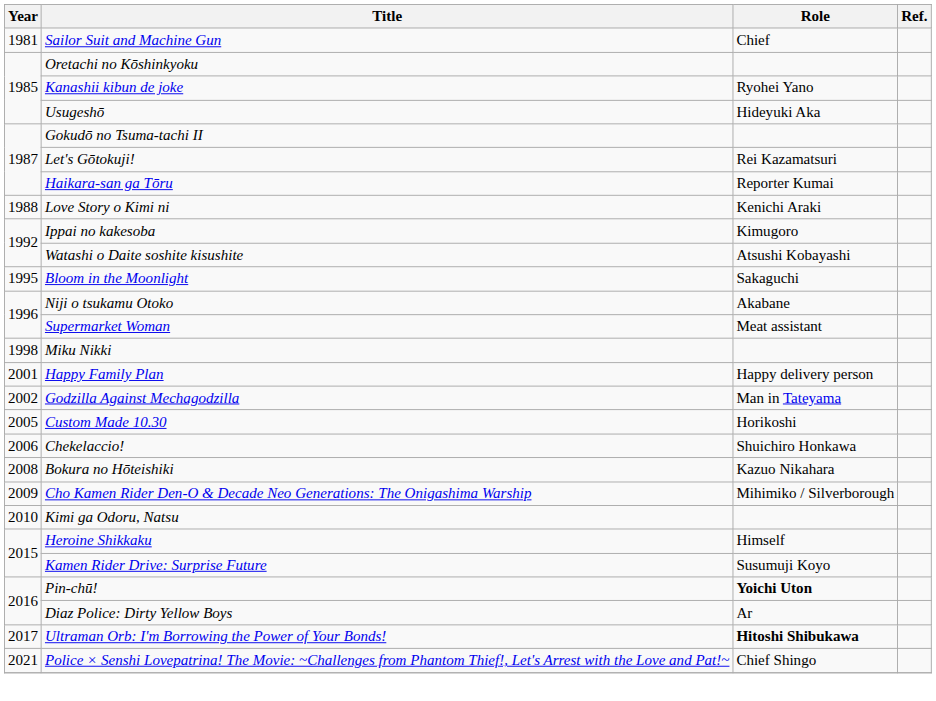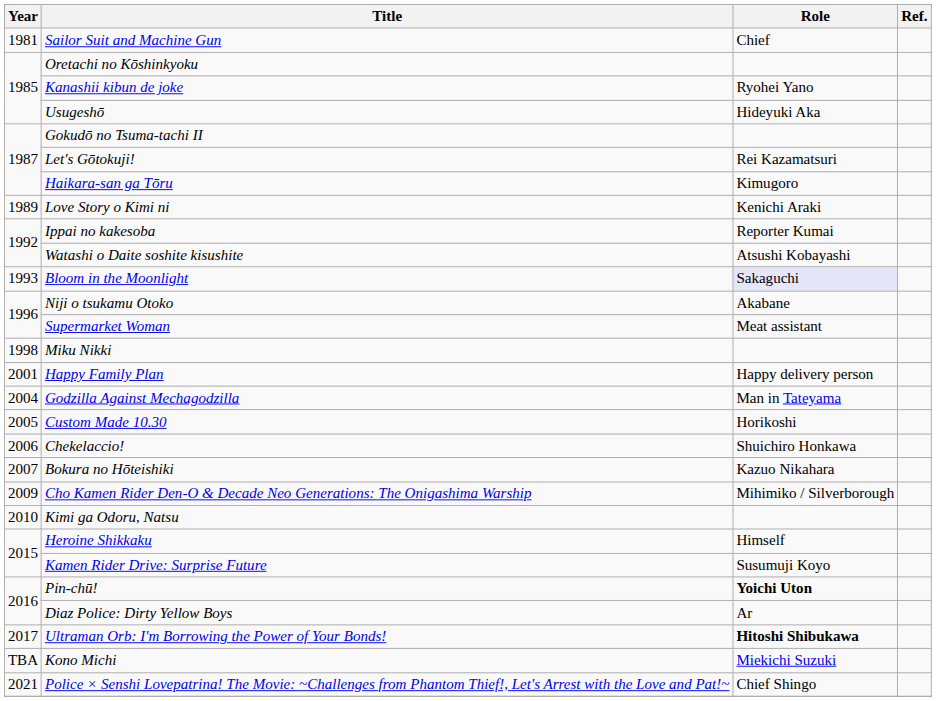Haikara-san ga Tōru | Role: Reporter Kumai -> Kimugoro
Love Story o Kimi ni | Year: 1988 -> 1989
Ippai no kakesoba | Role: Kimugoro -> Reporter Kumai
Bloom in the Moonlight | Year: 1995 -> 1993
Bloom in the Moonlight | Role: no background -> lavender background
Godzilla Against Mechagodzilla | Year: 2002 -> 2004
Bokura no Hōteishiki | Year: 2008 -> 2007
+ row: TBA | Kono Michi | Miekichi Suzuki
